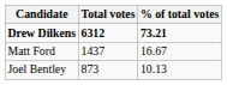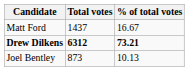rows swapped: Drew Dilkens <-> Matt Ford
